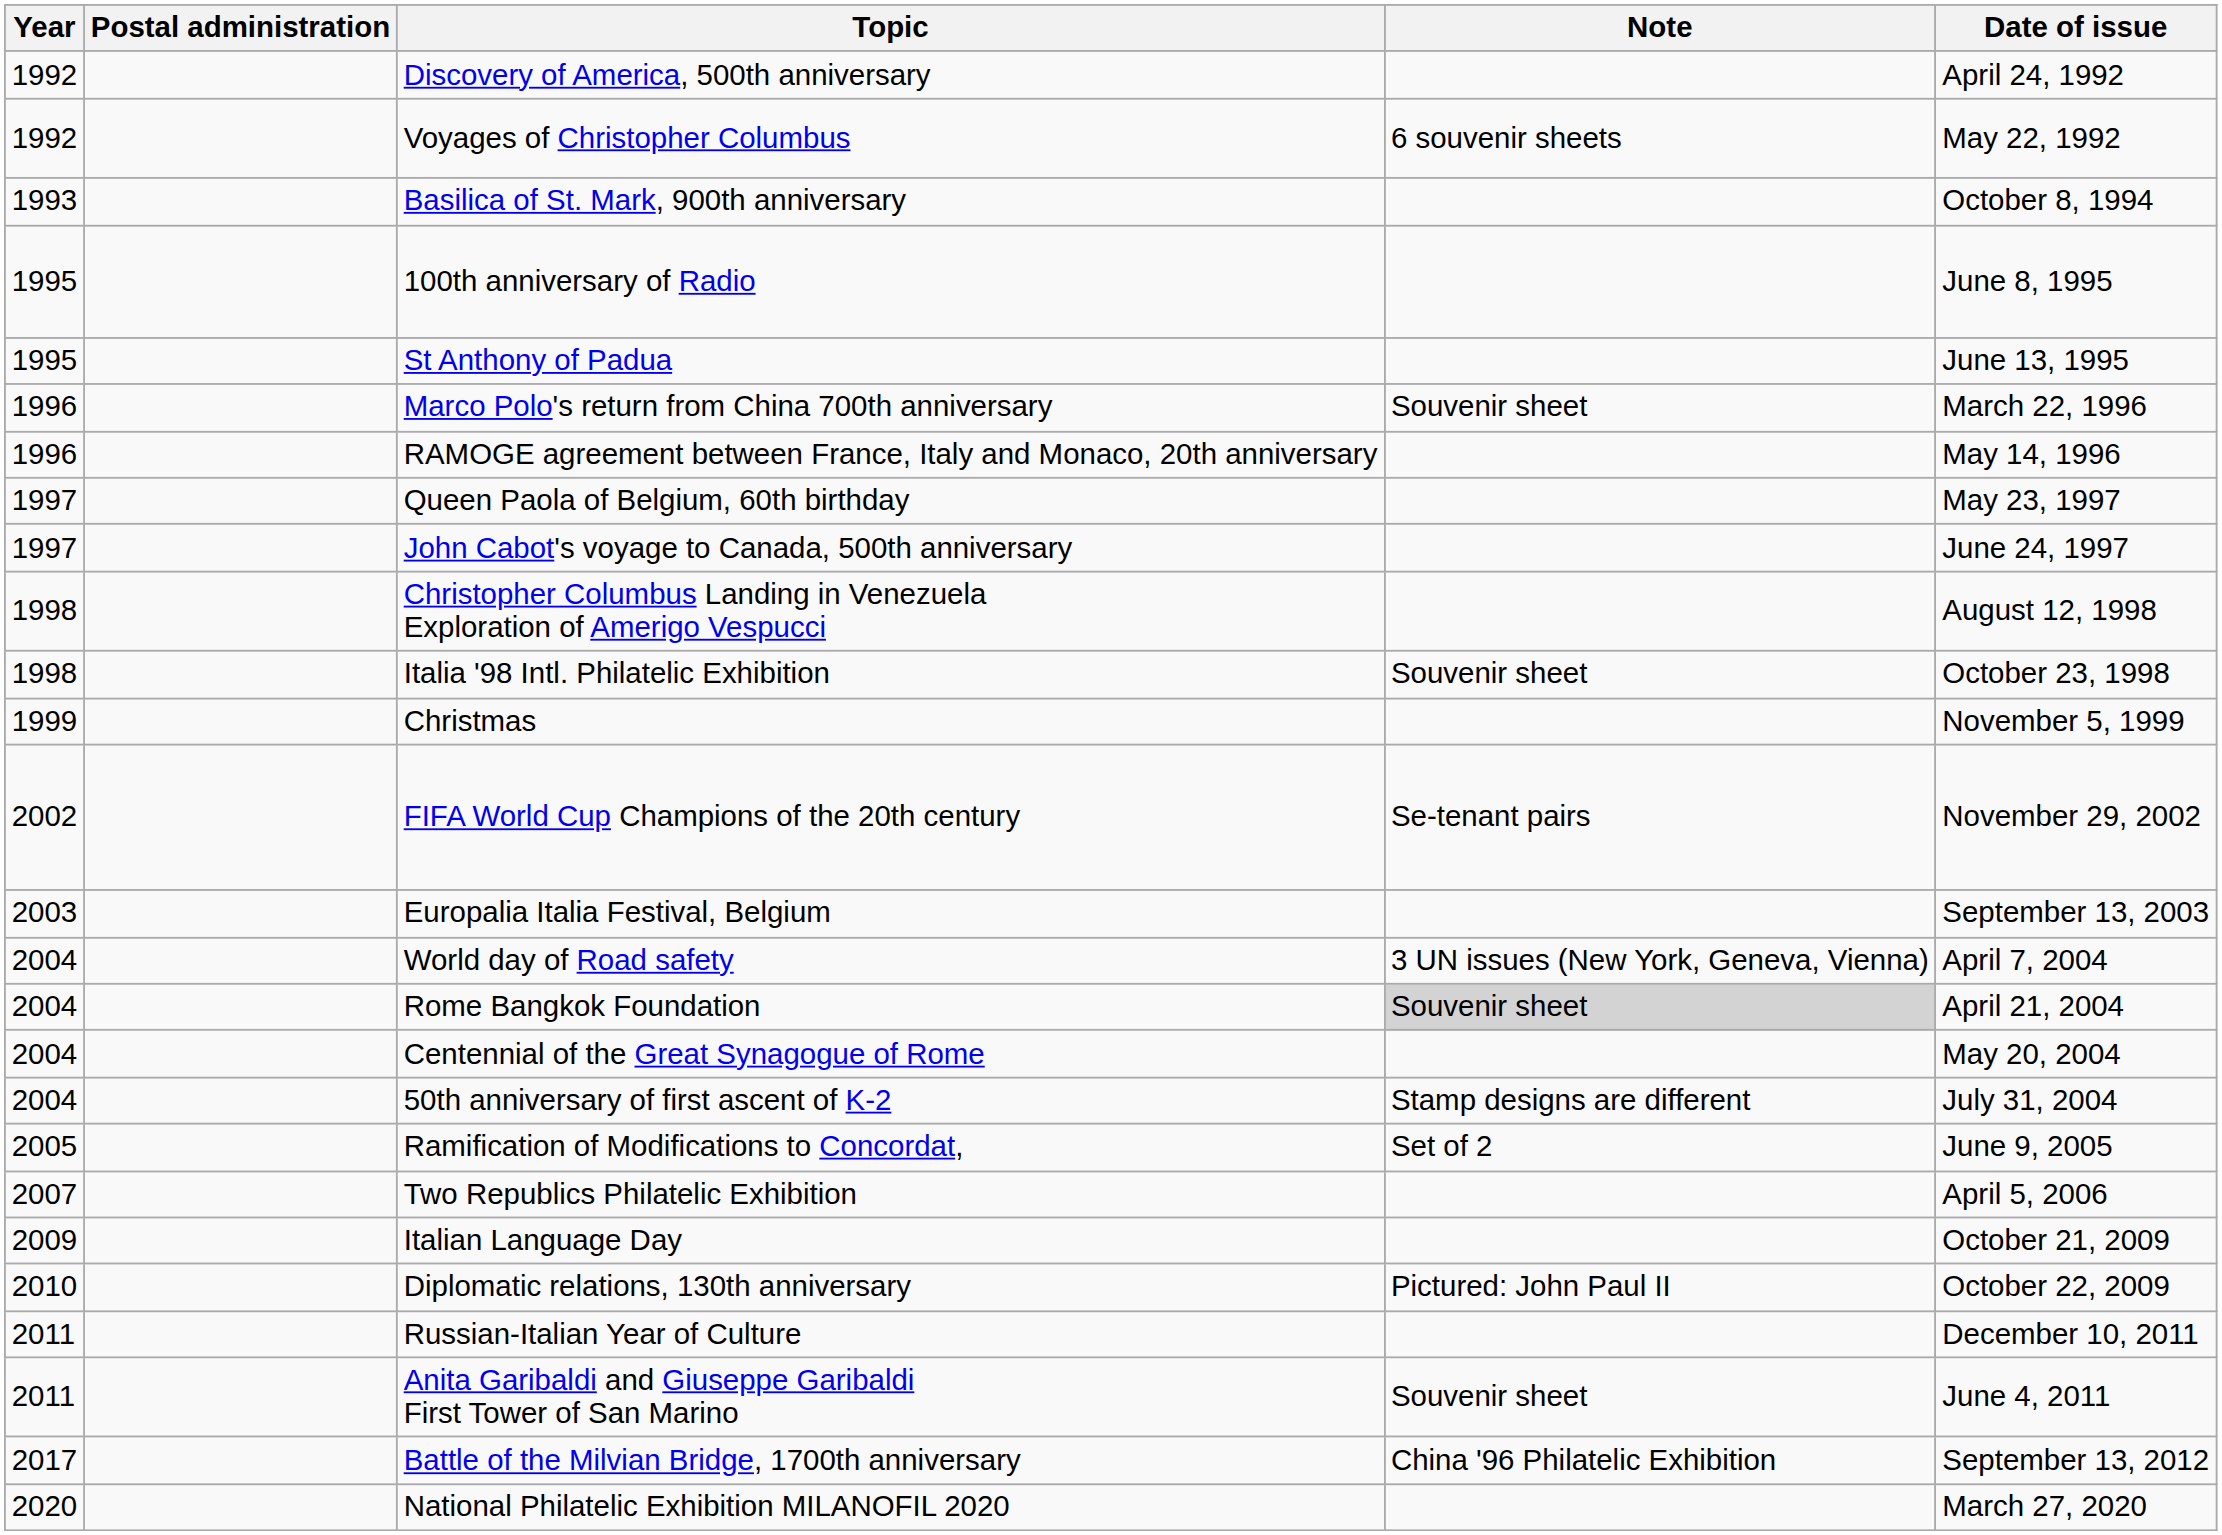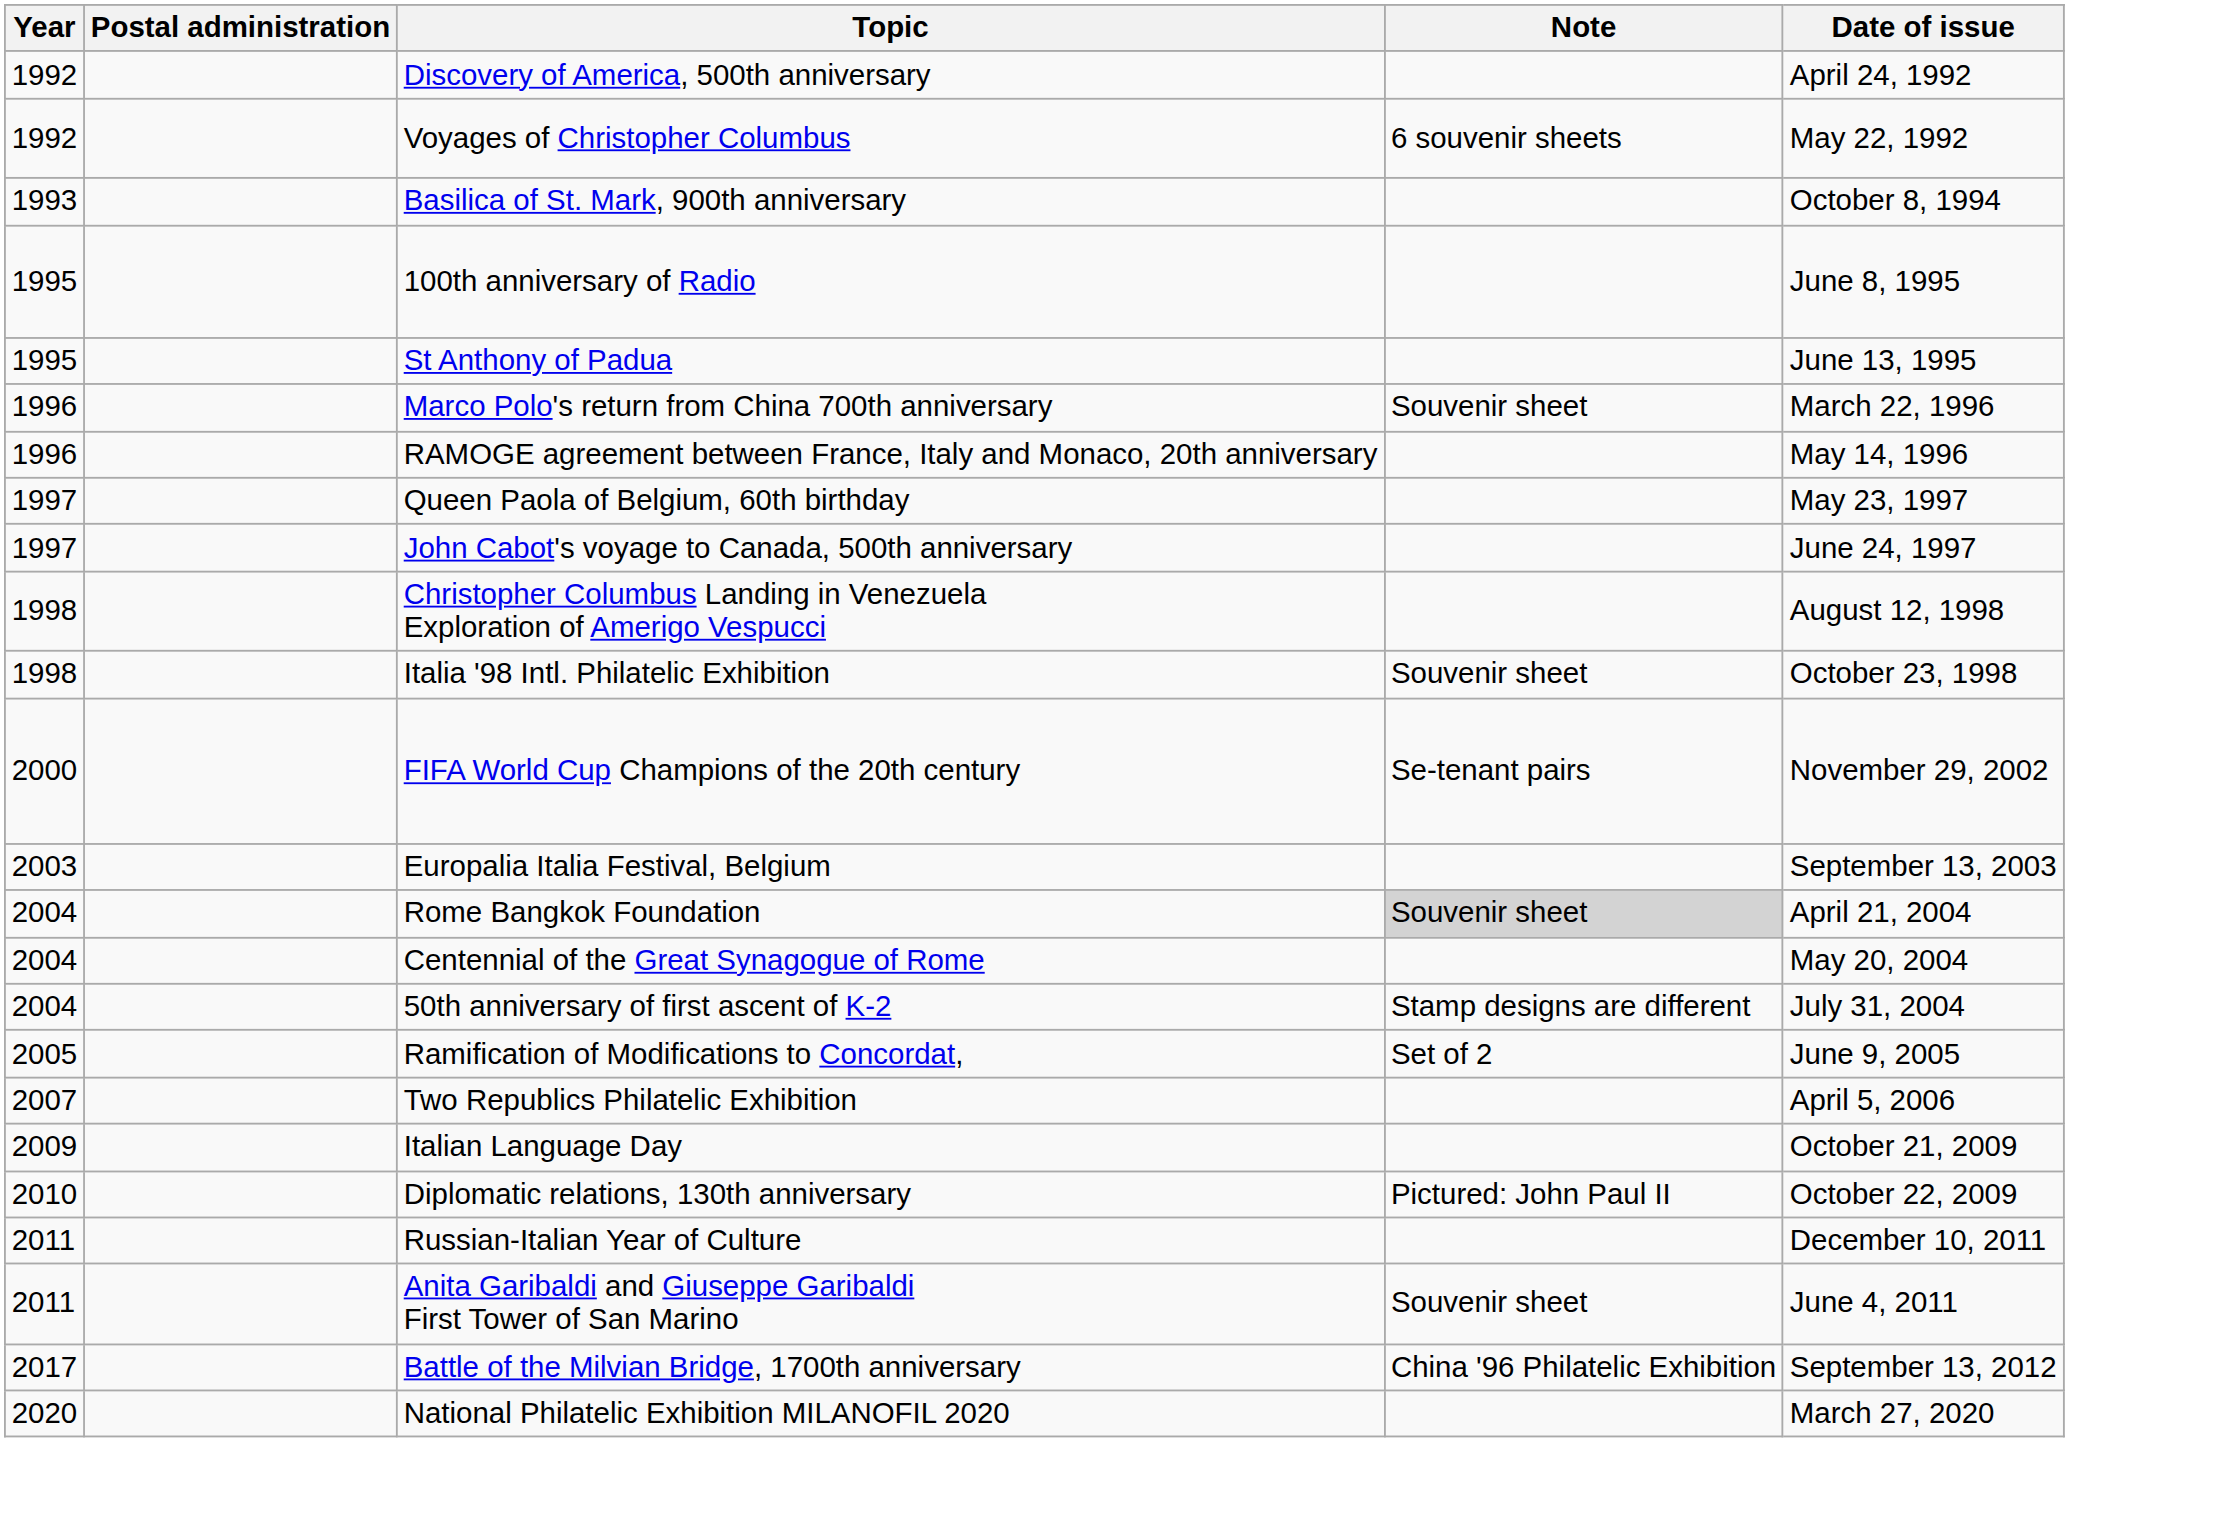- row: 1999 | Christmas | November 5, 1999
FIFA World Cup Champions of the 20th century | Year: 2002 -> 2000
- row: 2004 | World day of Road safety | 3 UN issues (New York, Geneva, Vienna) | April 7, 2004
